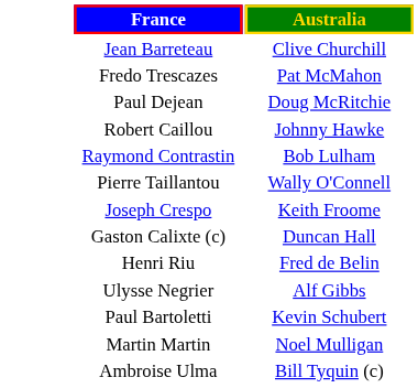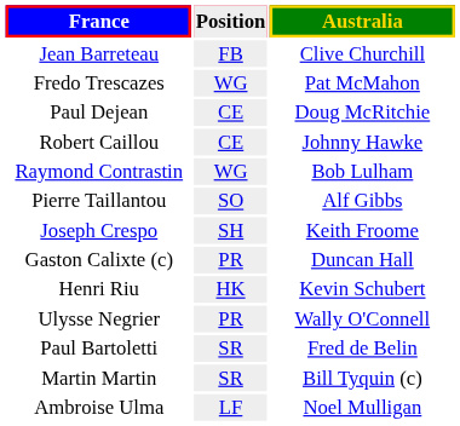+ column: Position | FB | WG | CE | CE | WG | SO | SH | PR | HK | PR | SR | SR | LF
Pierre Taillantou | Australia: Wally O'Connell -> Alf Gibbs
Henri Riu | Australia: Fred de Belin -> Kevin Schubert
Ulysse Negrier | Australia: Alf Gibbs -> Wally O'Connell
Paul Bartoletti | Australia: Kevin Schubert -> Fred de Belin
Martin Martin | Australia: Noel Mulligan -> Bill Tyquin (c)
Ambroise Ulma | Australia: Bill Tyquin (c) -> Noel Mulligan
